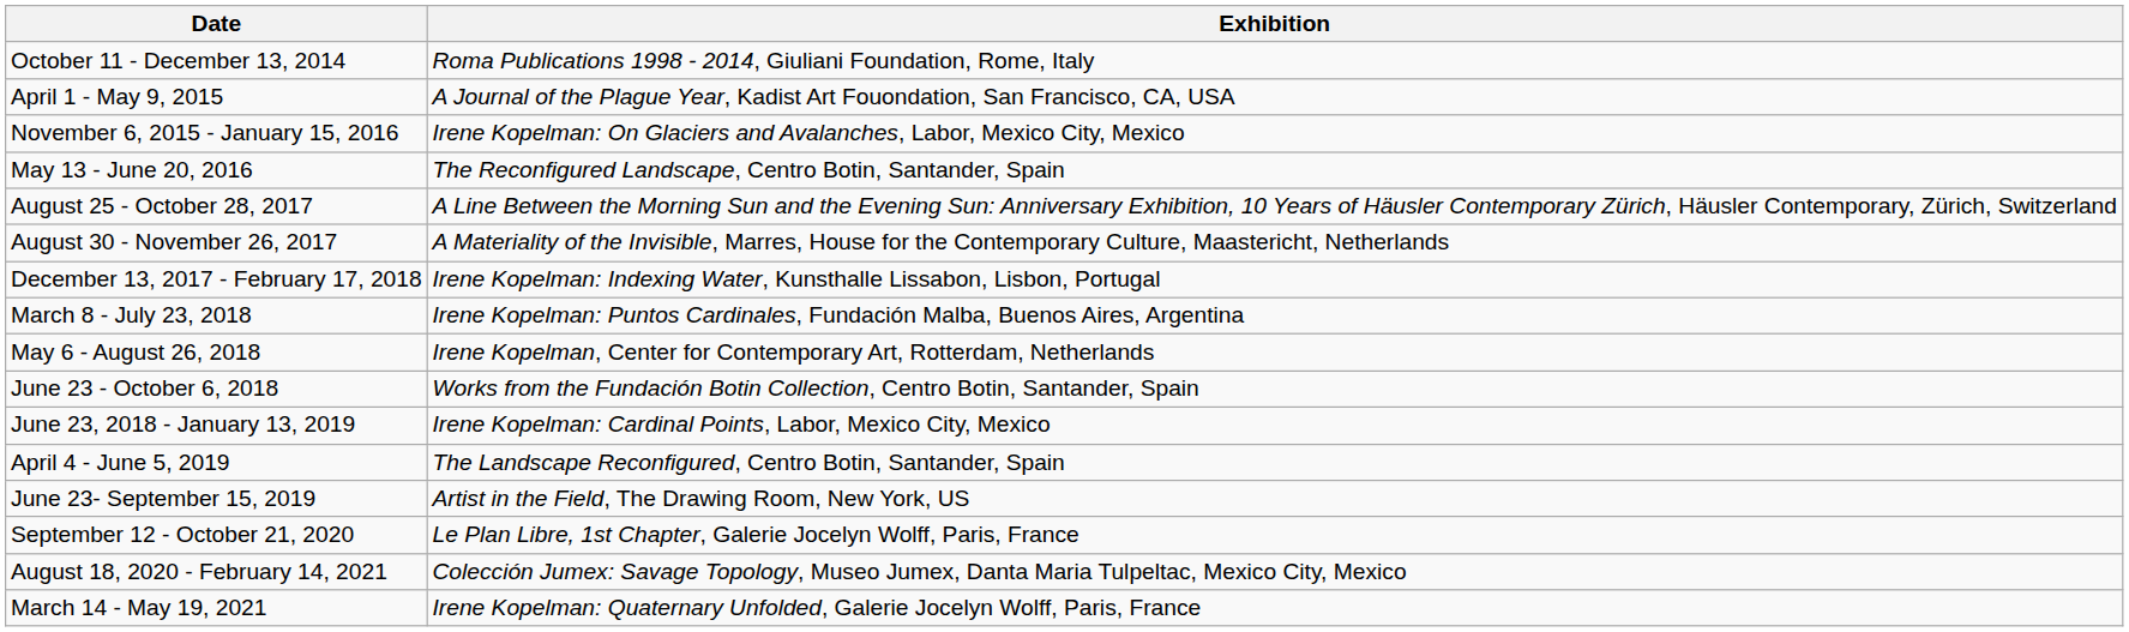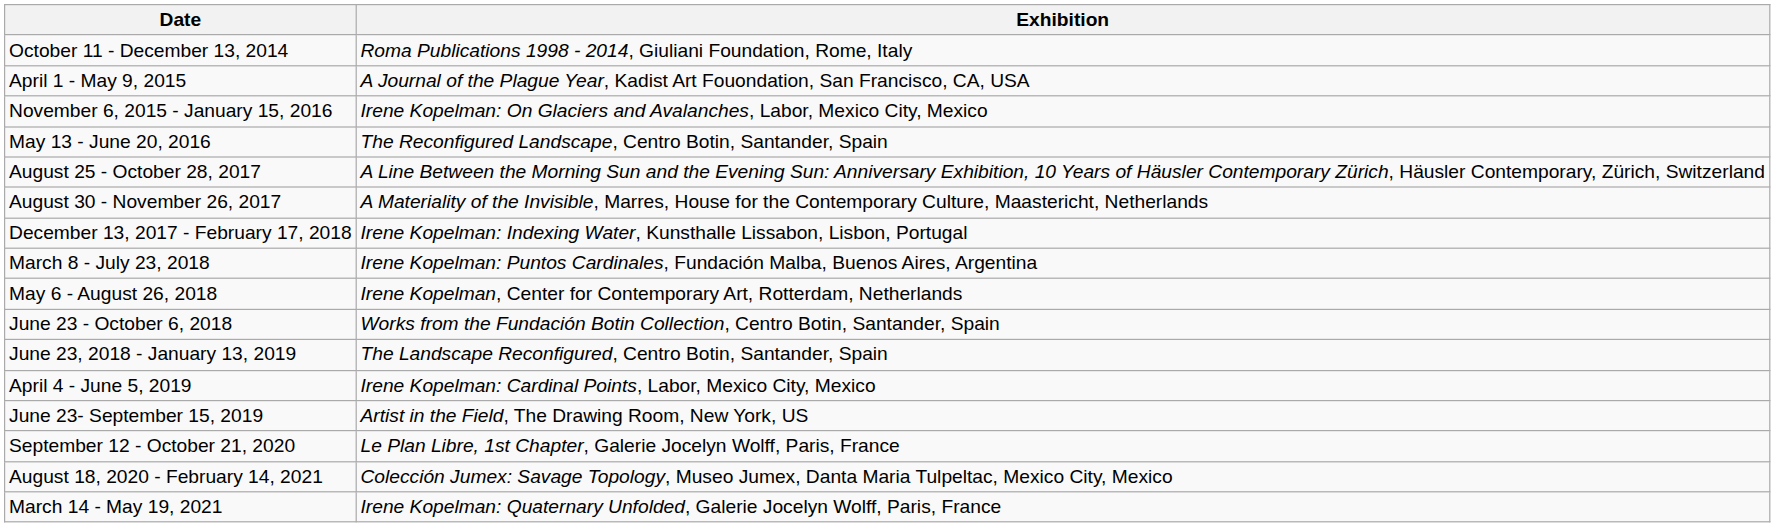June 23, 2018 - January 13, 2019 | Exhibition: Irene Kopelman: Cardinal Points, Labor, Mexico City, Mexico -> The Landscape Reconfigured, Centro Botin, Santander, Spain
April 4 - June 5, 2019 | Exhibition: The Landscape Reconfigured, Centro Botin, Santander, Spain -> Irene Kopelman: Cardinal Points, Labor, Mexico City, Mexico
